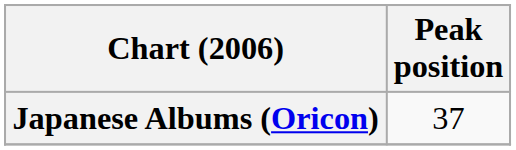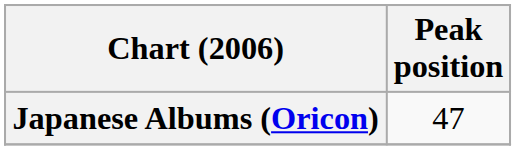Japanese Albums (Oricon) | Peak position: 37 -> 47
